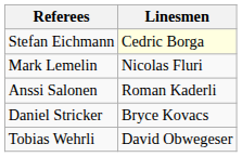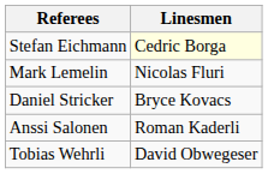rows swapped: Anssi Salonen <-> Daniel Stricker
